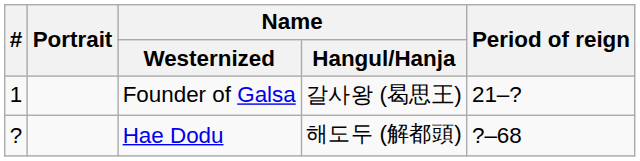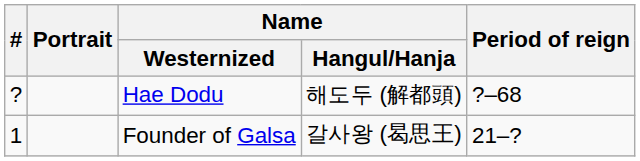rows swapped: Founder of Galsa <-> Hae Dodu
